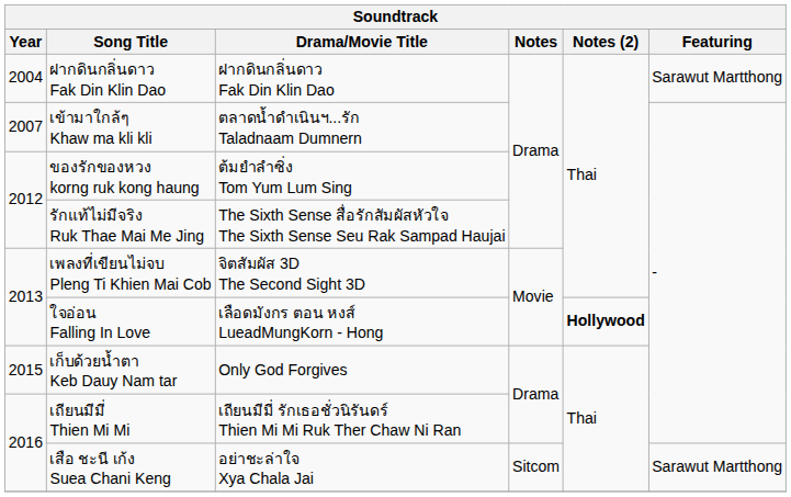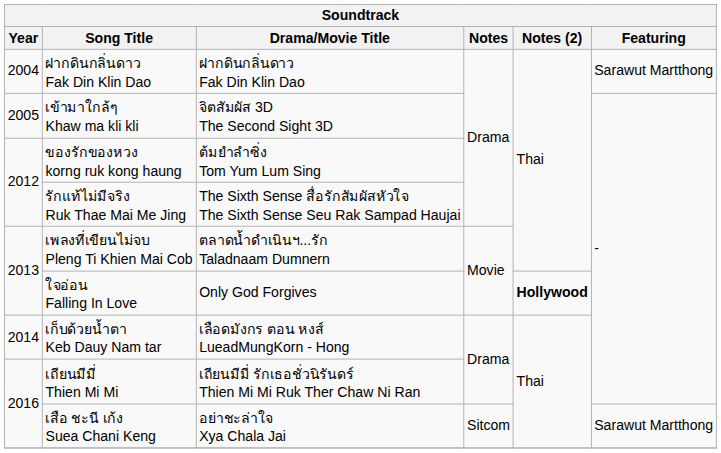เข้ามาใกล้ๆ Khaw ma kli kli | Year: 2007 -> 2005
เข้ามาใกล้ๆ Khaw ma kli kli | Drama/Movie Title: ตลาดน้ำดำเนินฯ...รัก Taladnaam Dumnern -> จิตสัมผัส 3D The Second Sight 3D
เพลงที่เขียนไม่จบ Pleng Ti Khien Mai Cob | Drama/Movie Title: จิตสัมผัส 3D The Second Sight 3D -> ตลาดน้ำดำเนินฯ...รัก Taladnaam Dumnern
ใจอ่อน Falling In Love | Drama/Movie Title: เลือดมังกร ตอน หงส์ LueadMungKorn - Hong -> Only God Forgives
เก็บด้วยน้ำตา Keb Dauy Nam tar | Year: 2015 -> 2014
เก็บด้วยน้ำตา Keb Dauy Nam tar | Drama/Movie Title: Only God Forgives -> เลือดมังกร ตอน หงส์ LueadMungKorn - Hong
